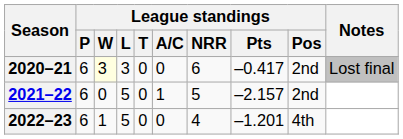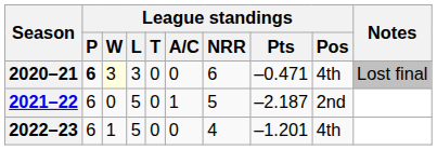2020–21 | League standings / P: normal -> bold
2020–21 | League standings / Pts: –0.417 -> –0.471
2020–21 | League standings / Pos: 2nd -> 4th
2021–22 | League standings / Pts: –2.157 -> –2.187
